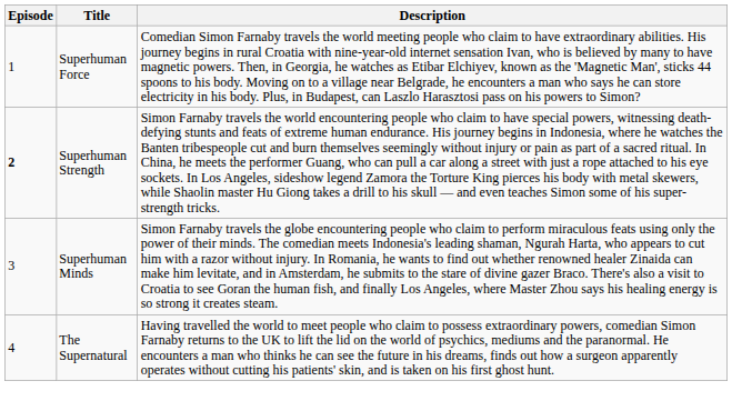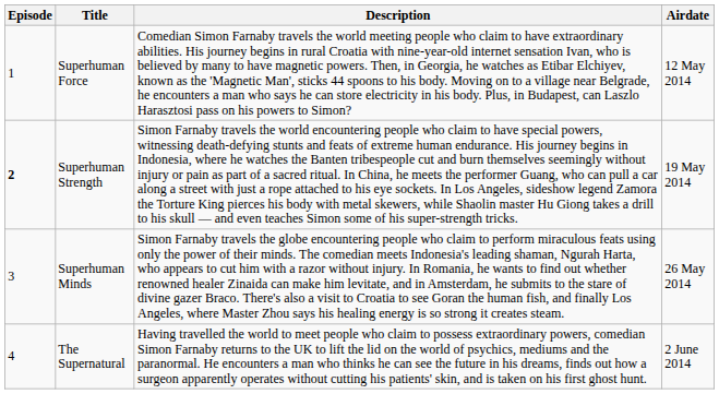+ column: Airdate | 12 May 2014 | 19 May 2014 | 26 May 2014 | 2 June 2014
